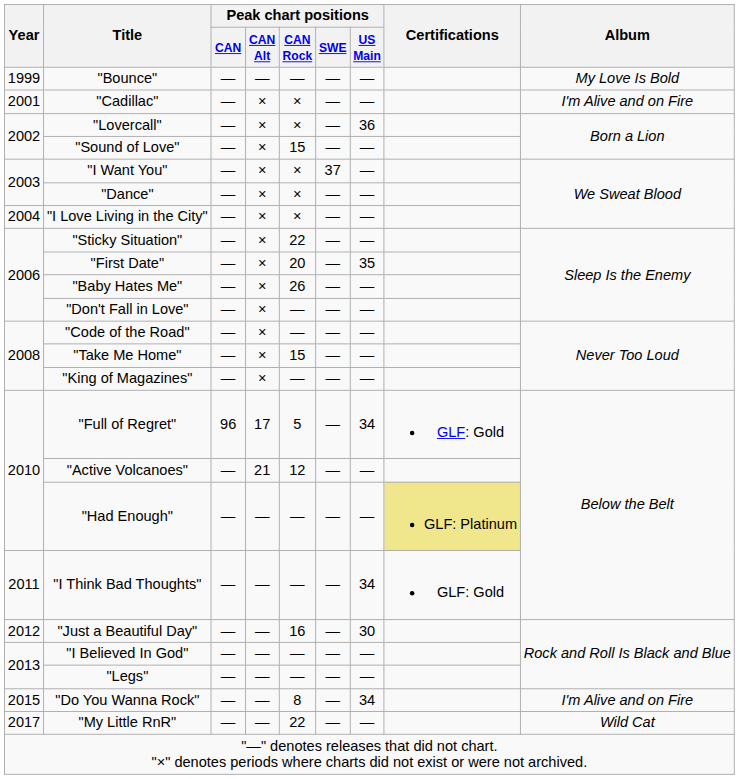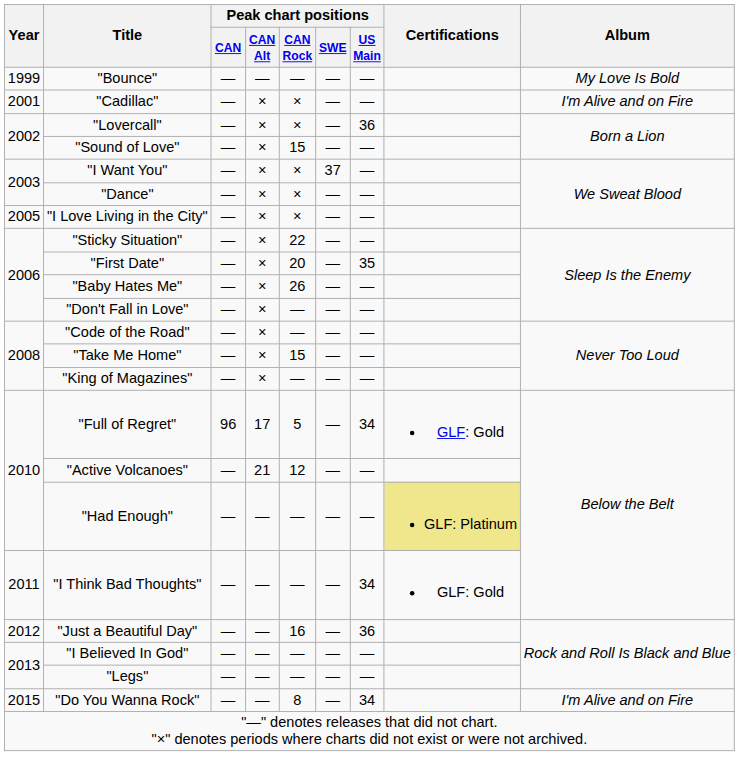"I Love Living in the City" | Year: 2004 -> 2005
"Just a Beautiful Day" | Peak chart positions / US Main: 30 -> 36
- row: 2017 | "My Little RnR" | — | — | 22 | — | — | Wild Cat
